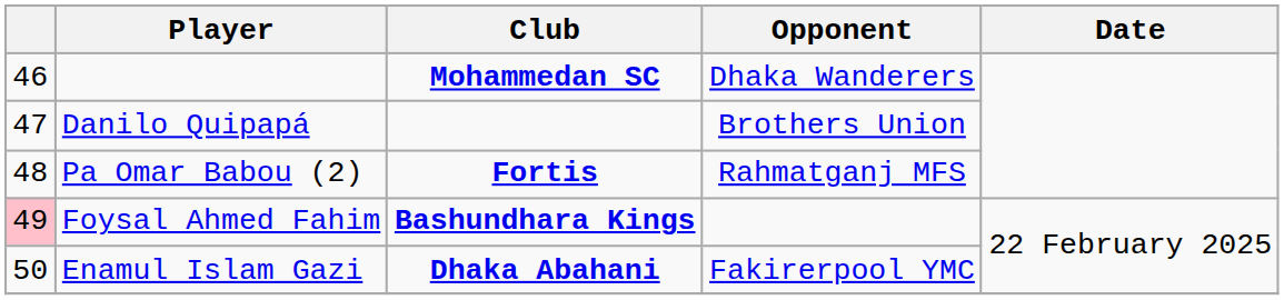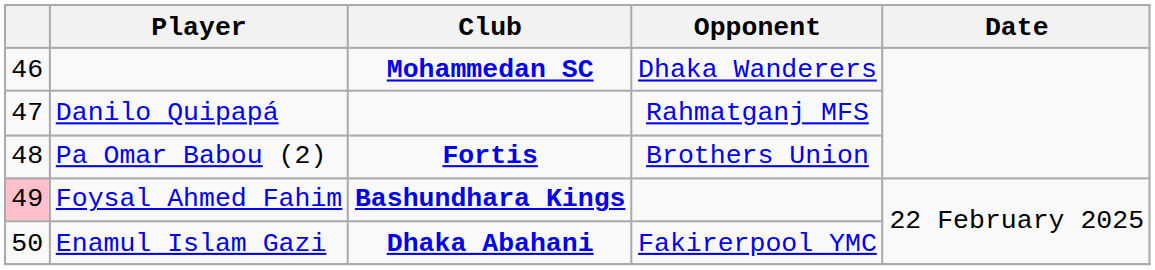Danilo Quipapá | Opponent: Brothers Union -> Rahmatganj MFS
Pa Omar Babou (2) | Opponent: Rahmatganj MFS -> Brothers Union
